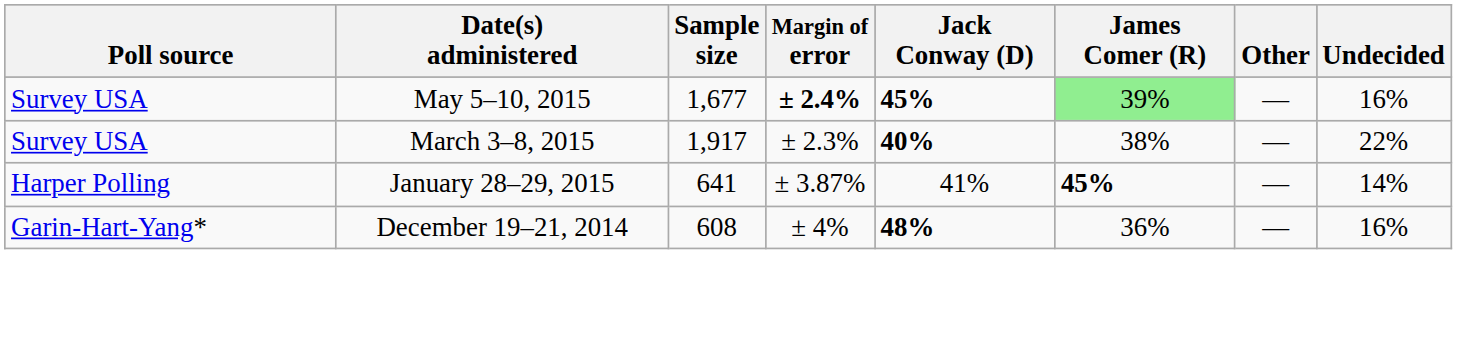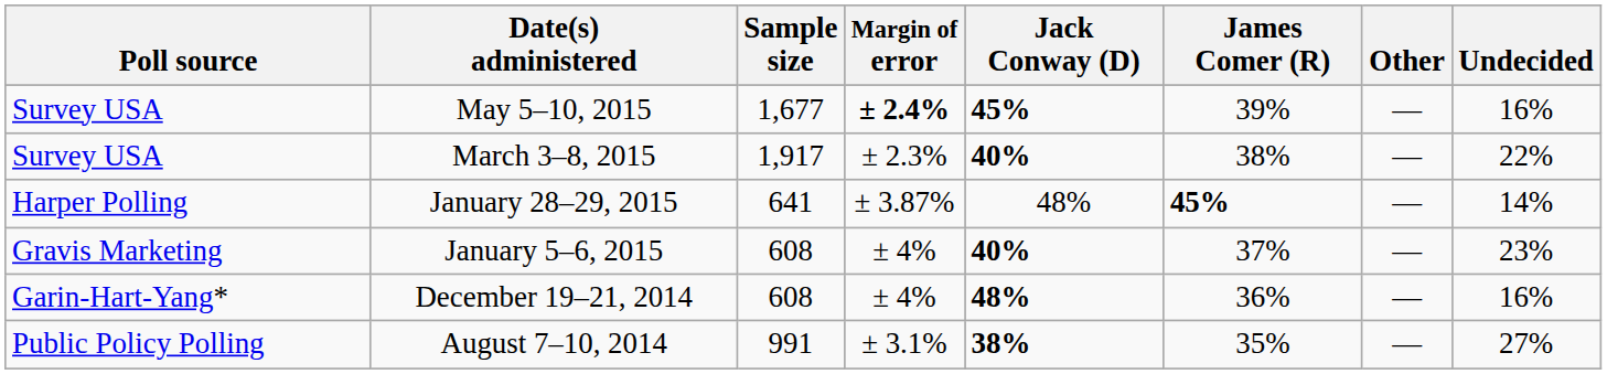May 5–10, 2015 | James Comer (R): lightgreen background -> no background
January 28–29, 2015 | Jack Conway (D): 41% -> 48%
+ row: Gravis Marketing | January 5–6, 2015 | 608 | ± 4% | 40% | 37% | — | 23%
+ row: Public Policy Polling | August 7–10, 2014 | 991 | ± 3.1% | 38% | 35% | — | 27%
